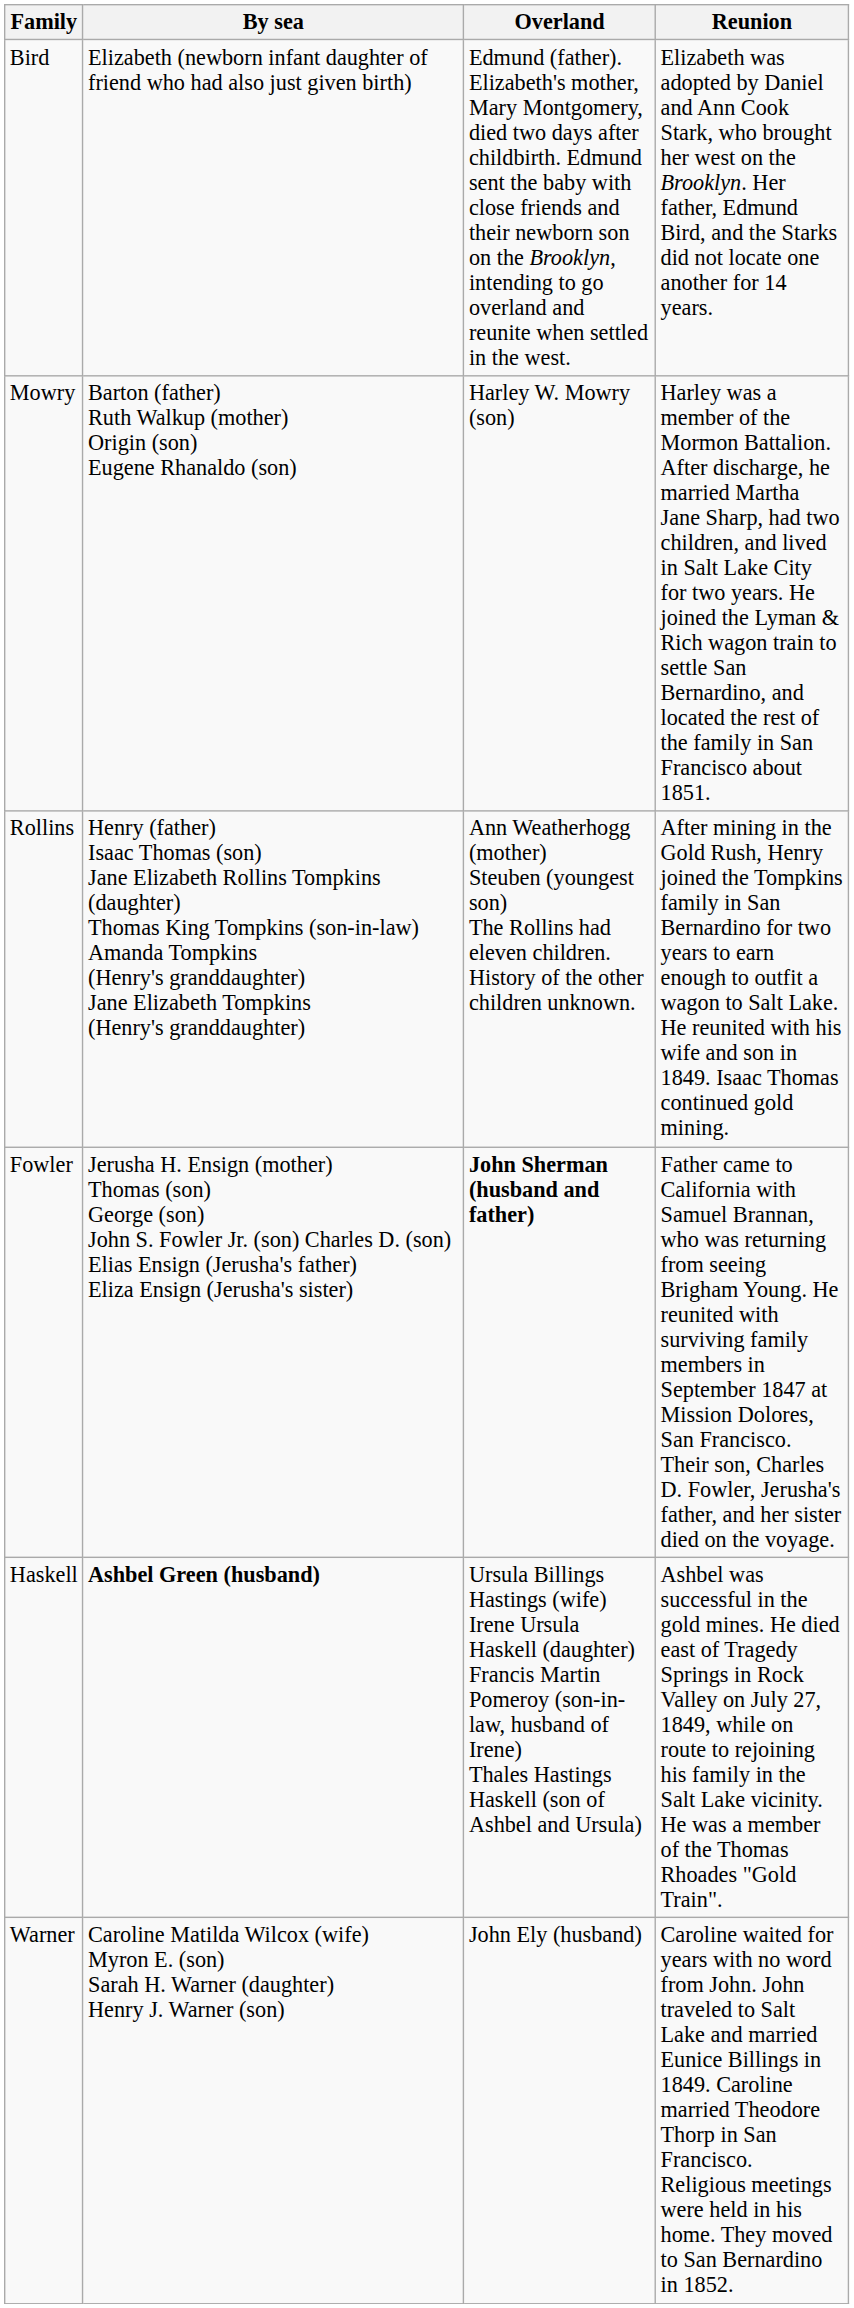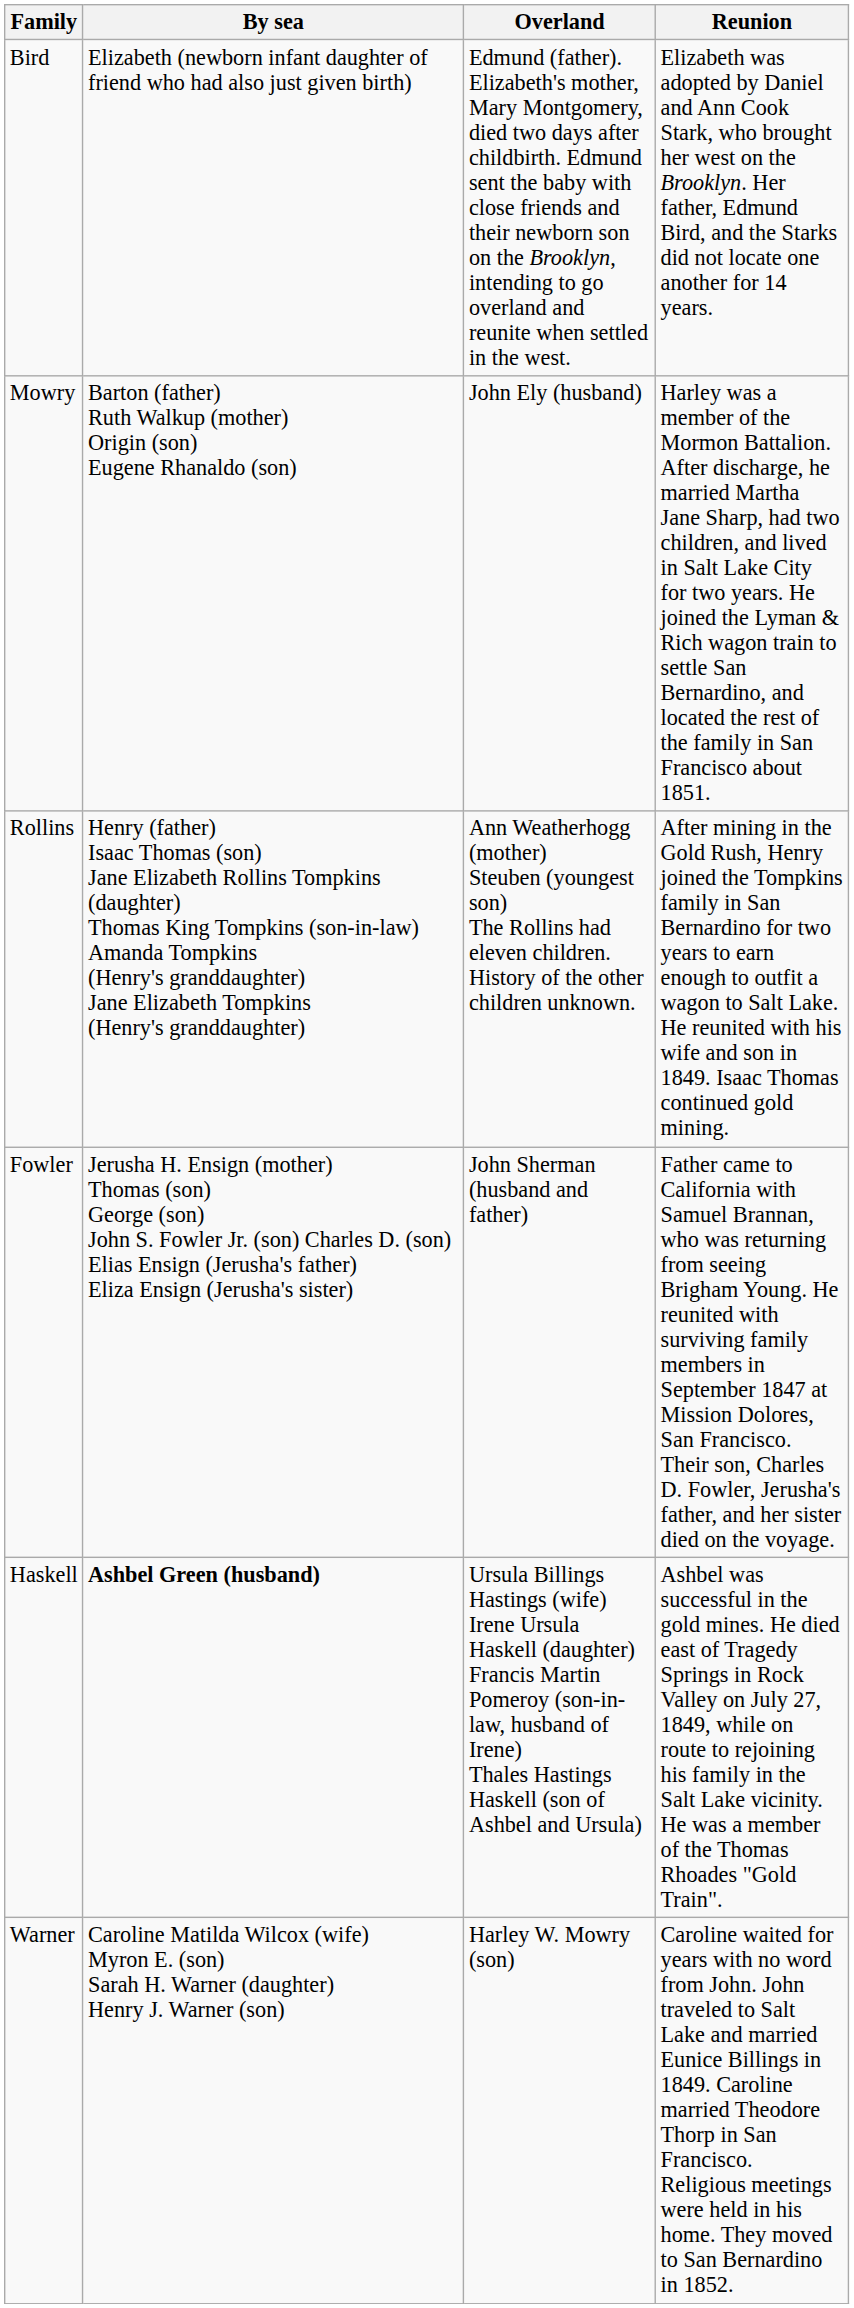Mowry | Overland: Harley W. Mowry (son) -> John Ely (husband)
Fowler | Overland: bold -> normal
Warner | Overland: John Ely (husband) -> Harley W. Mowry (son)
